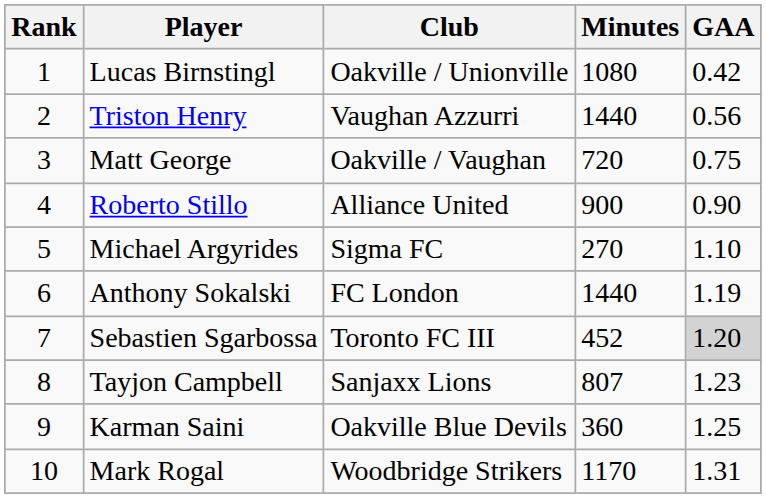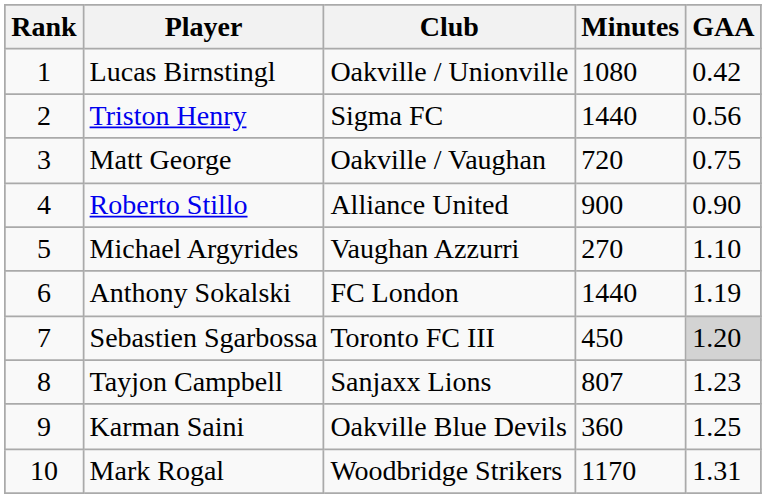Triston Henry | Club: Vaughan Azzurri -> Sigma FC
Michael Argyrides | Club: Sigma FC -> Vaughan Azzurri
Sebastien Sgarbossa | Minutes: 452 -> 450
